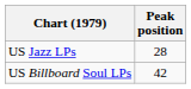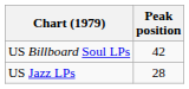rows swapped: US Billboard Soul LPs <-> US Jazz LPs
